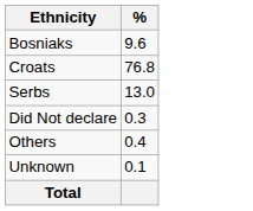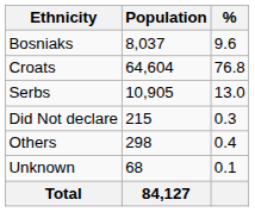+ column: Population | 8,037 | 64,604 | 10,905 | 215 | 298 | 68 | 84,127
